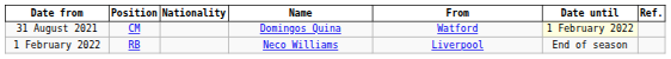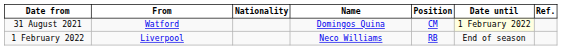columns swapped: Position <-> From
